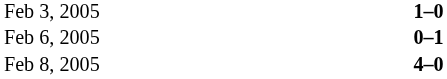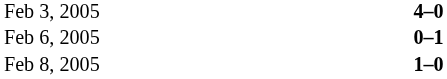Feb 3, 2005 | column 3: 1–0 -> 4–0
Feb 8, 2005 | column 3: 4–0 -> 1–0
